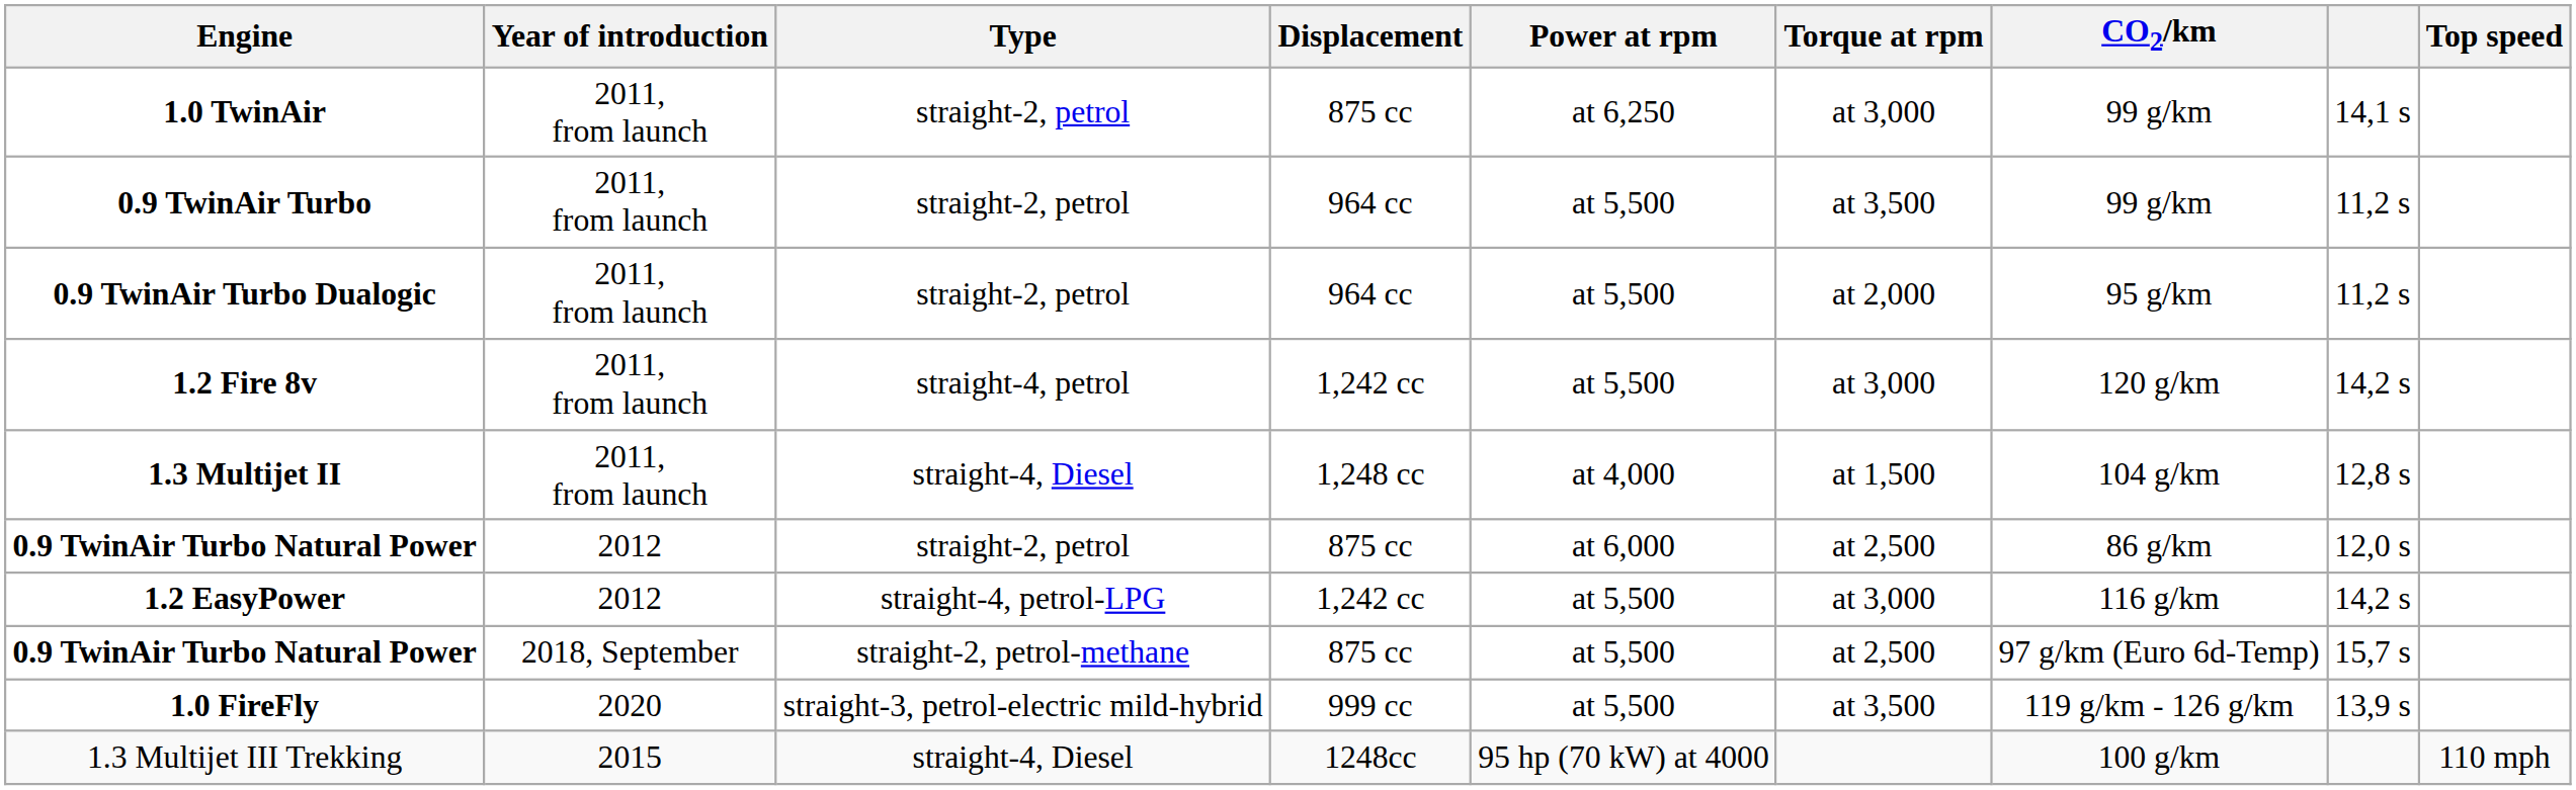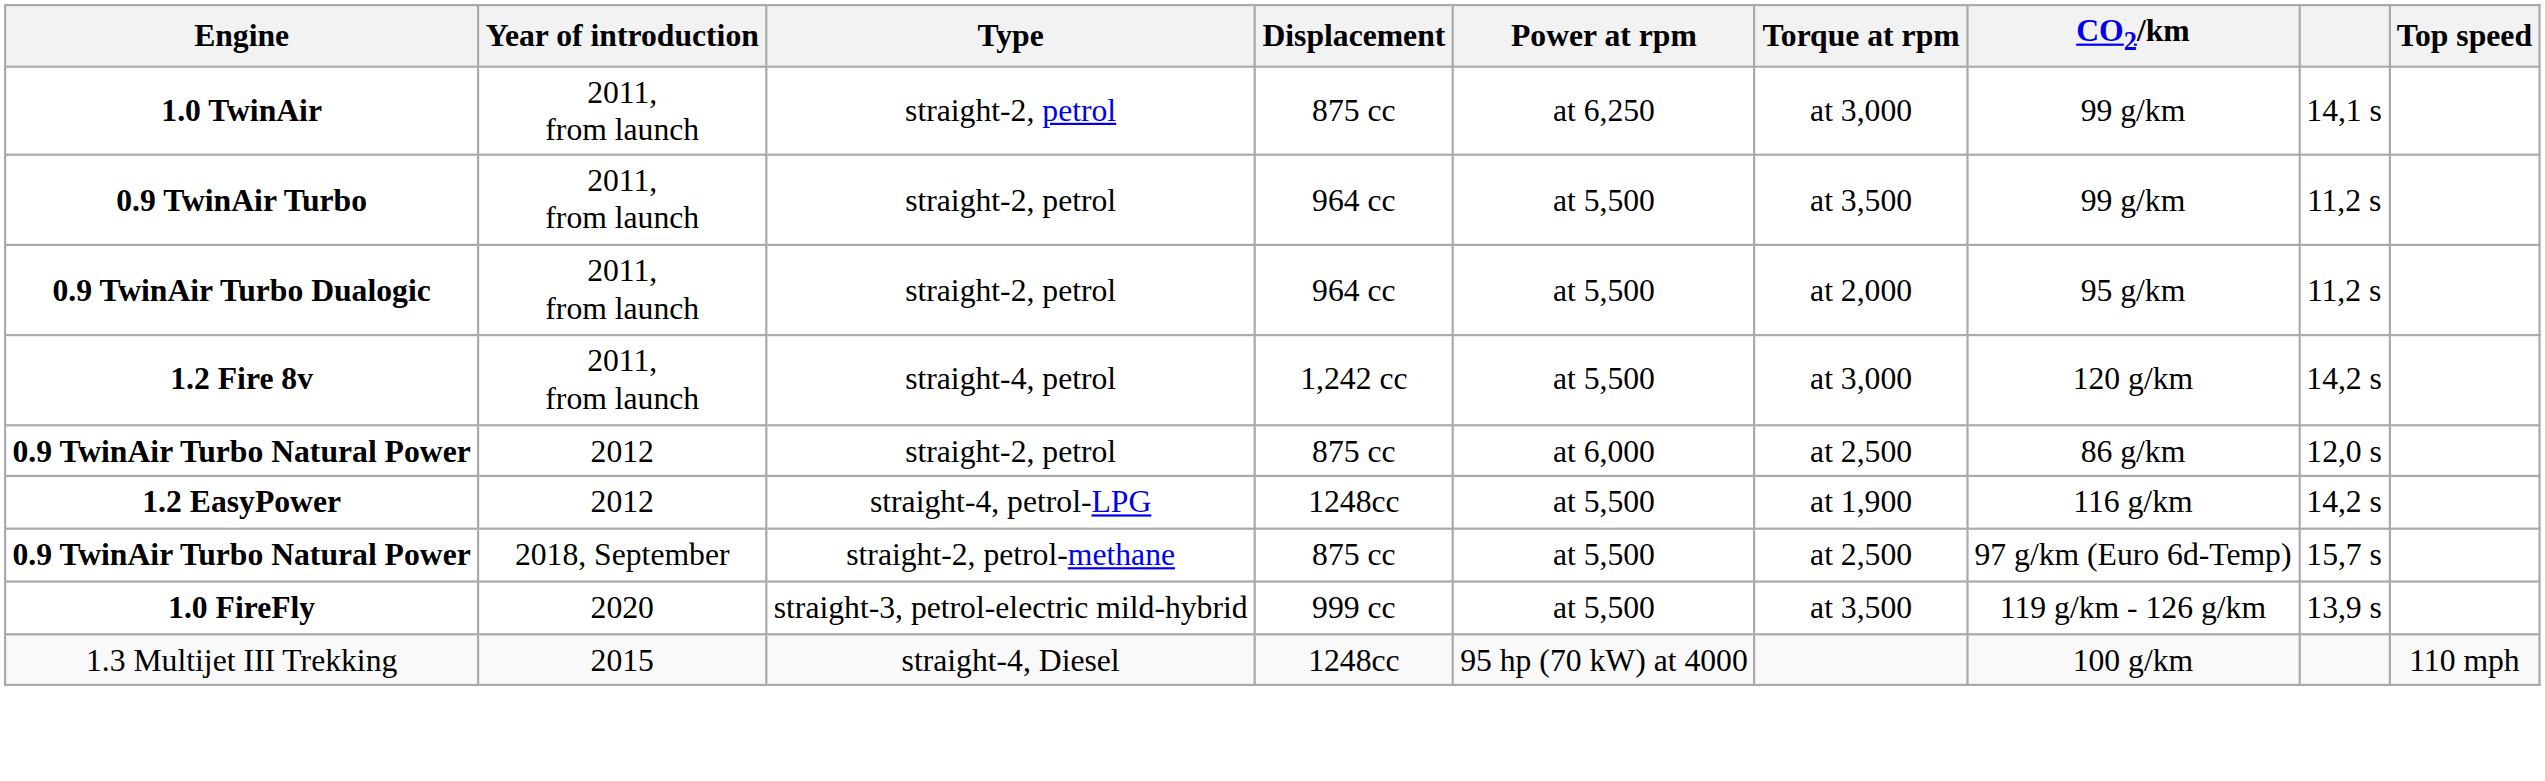- row: 1.3 Multijet II | 2011, from launch | straight-4, Diesel | 1,248 cc | at 4,000 | at 1,500 | 104 g/km | 12,8 s
1.2 EasyPower | Displacement: 1,242 cc -> 1248cc
1.2 EasyPower | Torque at rpm: at 3,000 -> at 1,900
